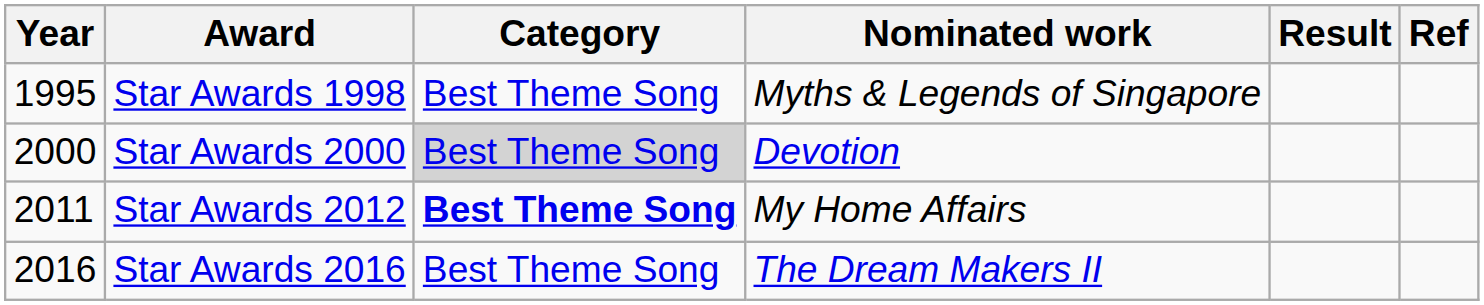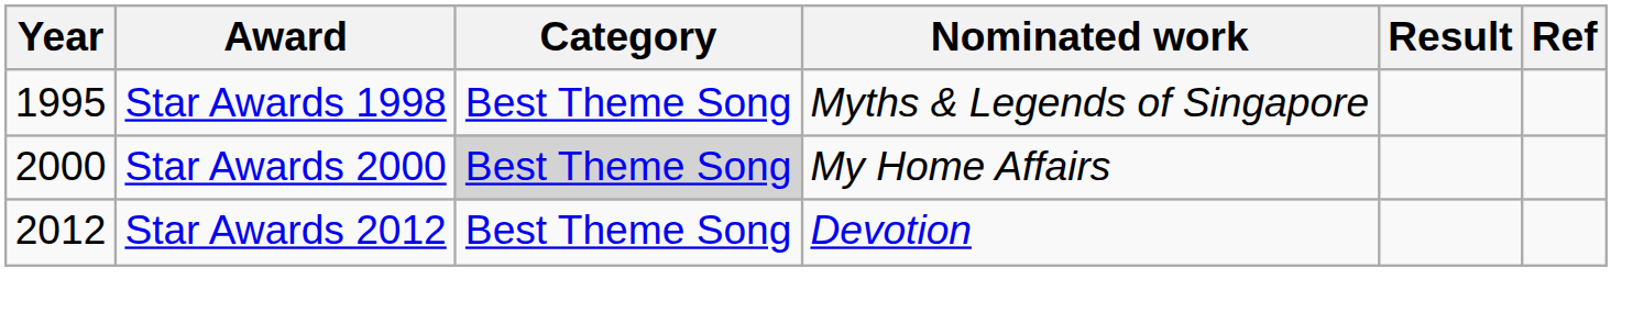Star Awards 2000 | Nominated work: Devotion -> My Home Affairs
Star Awards 2012 | Year: 2011 -> 2012
Star Awards 2012 | Category: bold -> normal
Star Awards 2012 | Nominated work: My Home Affairs -> Devotion
- row: 2016 | Star Awards 2016 | Best Theme Song | The Dream Makers II
